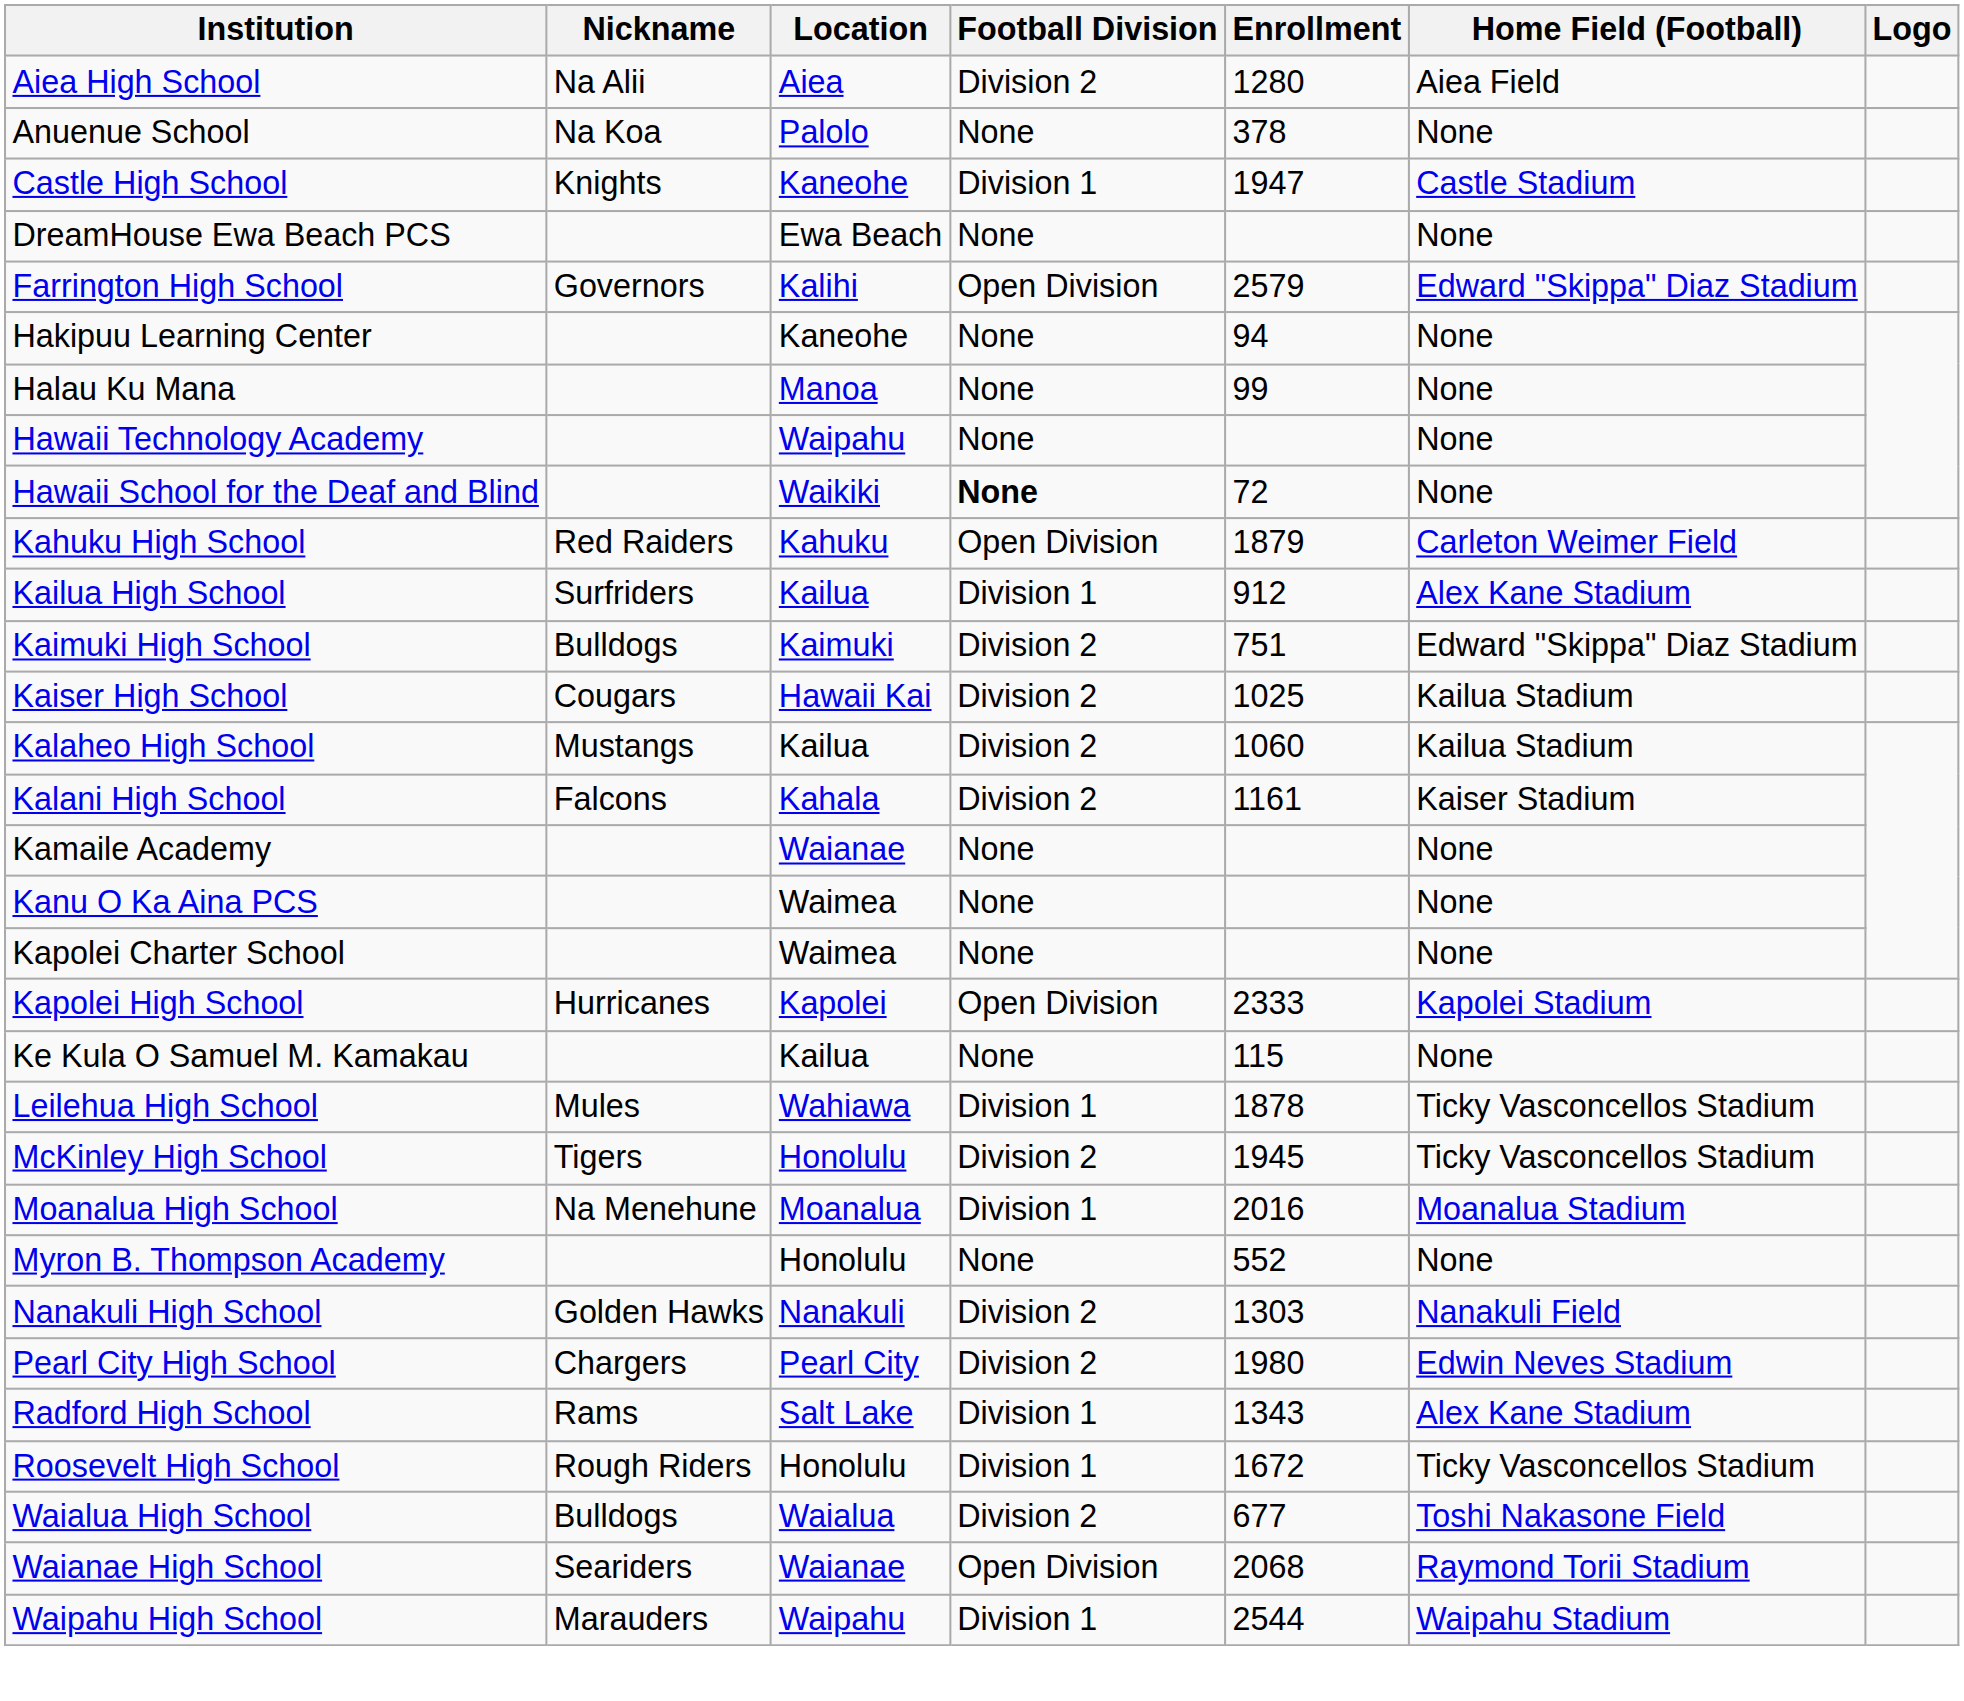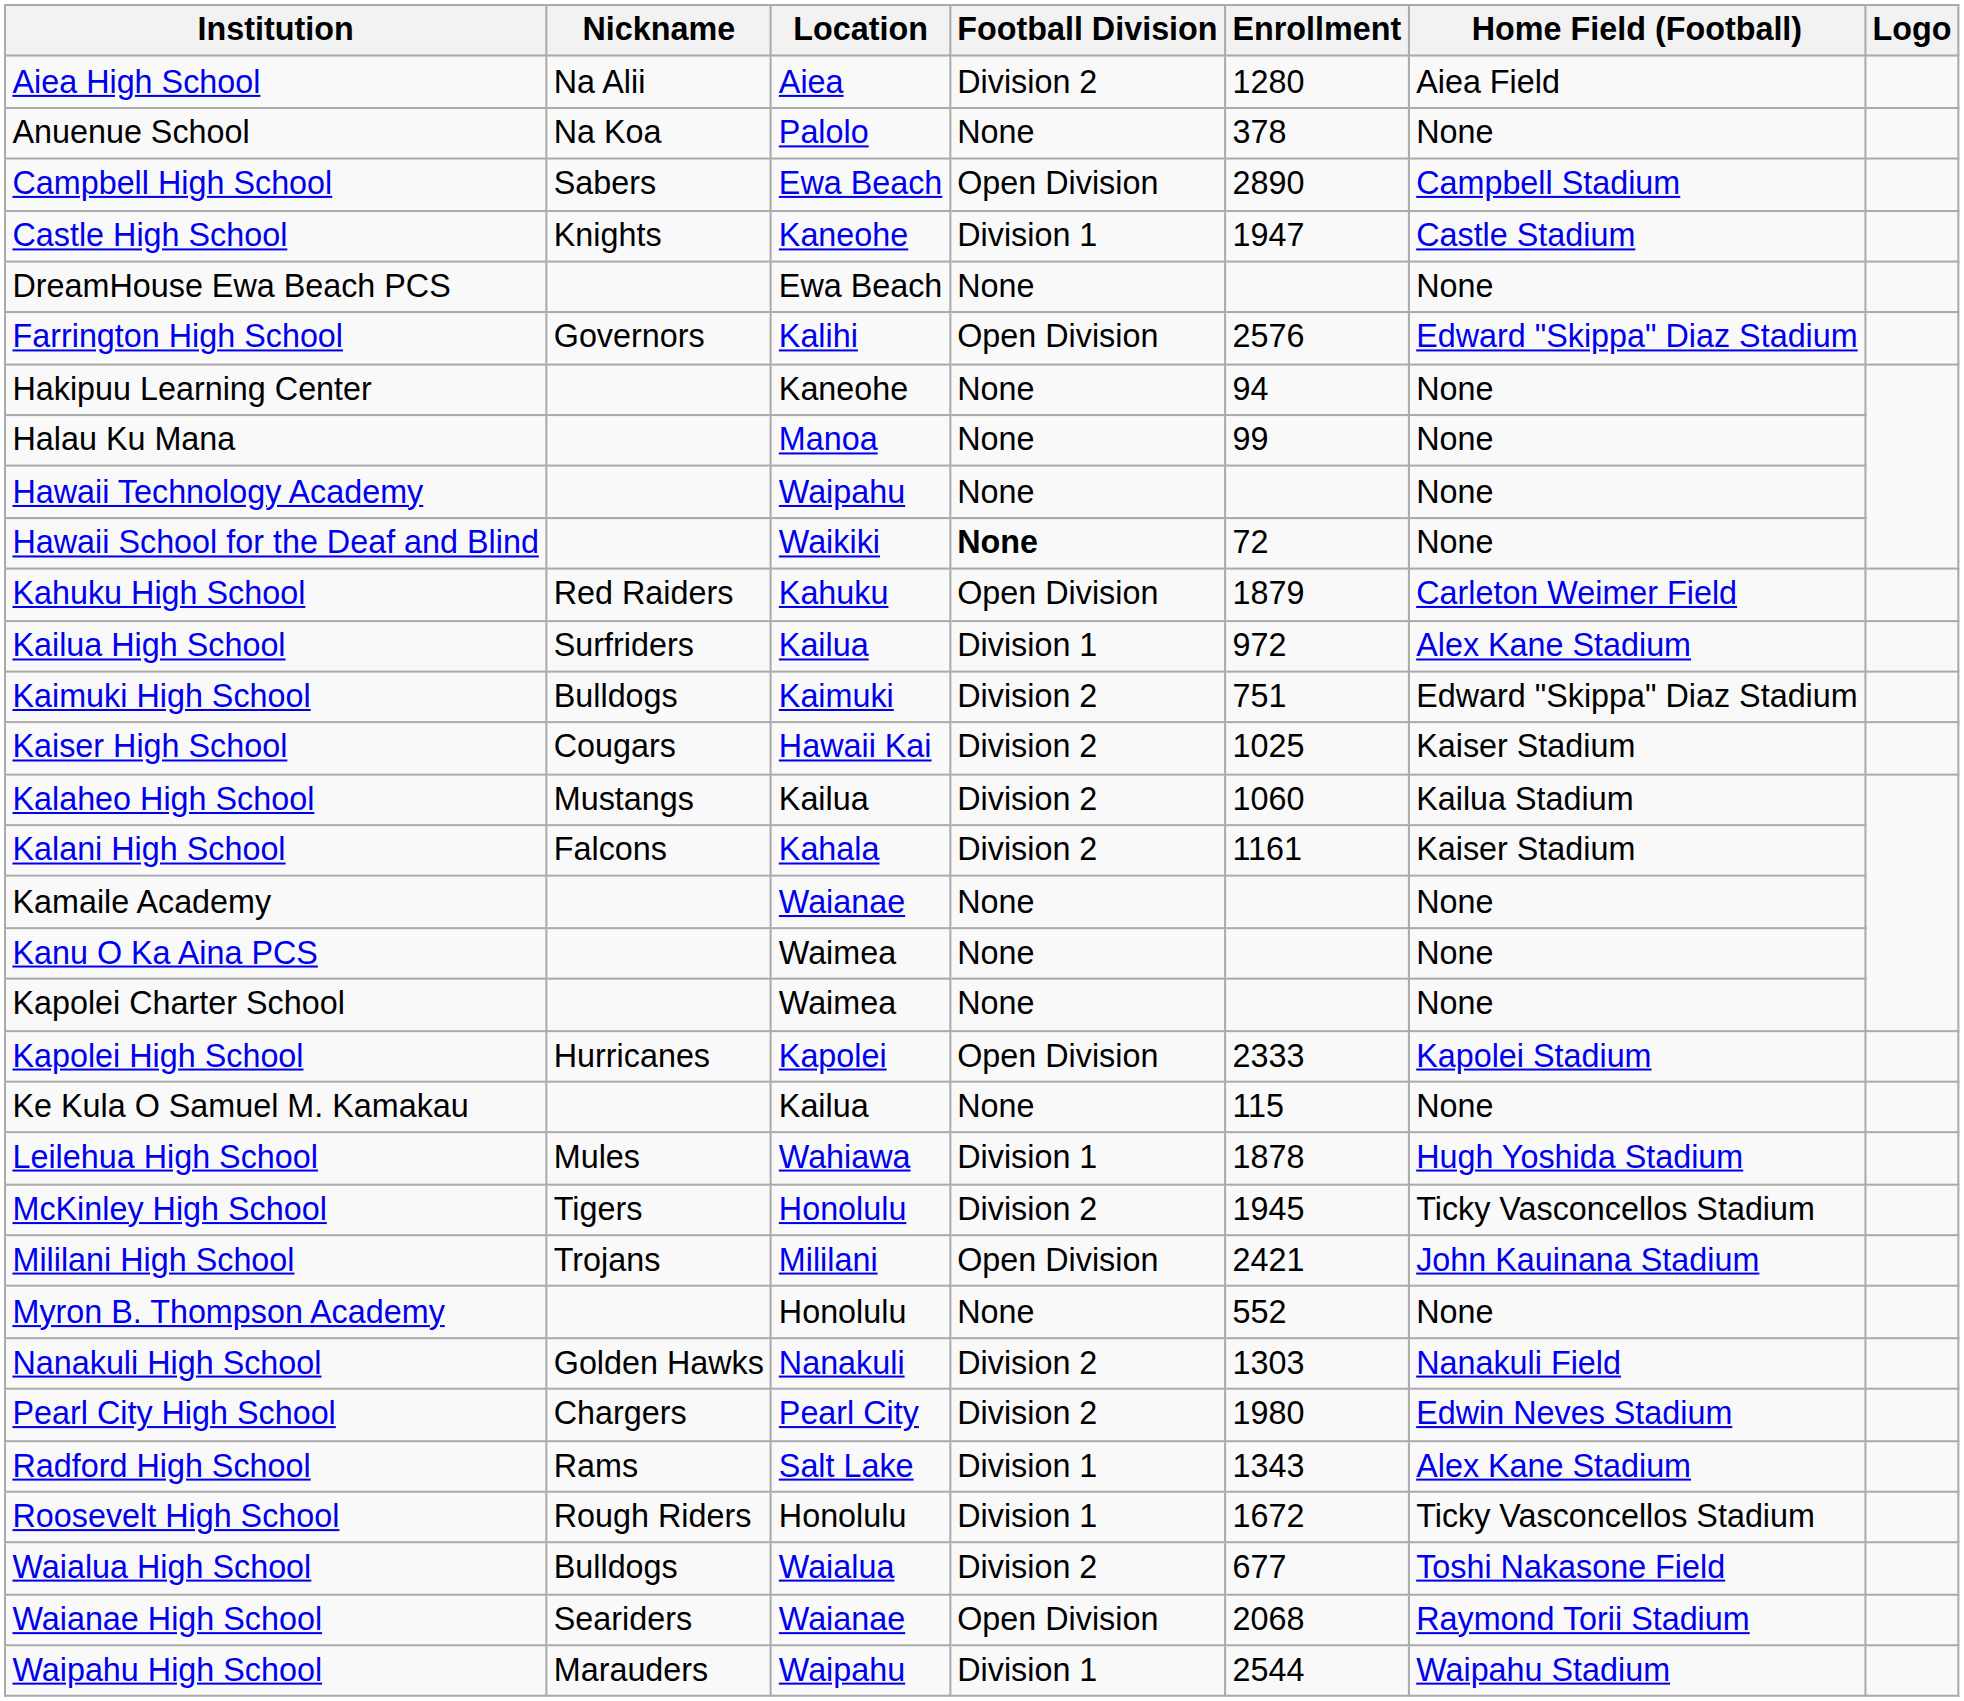+ row: Campbell High School | Sabers | Ewa Beach | Open Division | 2890 | Campbell Stadium
Farrington High School | Enrollment: 2579 -> 2576
Kailua High School | Enrollment: 912 -> 972
Kaiser High School | Home Field (Football): Kailua Stadium -> Kaiser Stadium
Leilehua High School | Home Field (Football): Ticky Vasconcellos Stadium -> Hugh Yoshida Stadium
+ row: Mililani High School | Trojans | Mililani | Open Division | 2421 | John Kauinana Stadium
- row: Moanalua High School | Na Menehune | Moanalua | Division 1 | 2016 | Moanalua Stadium
